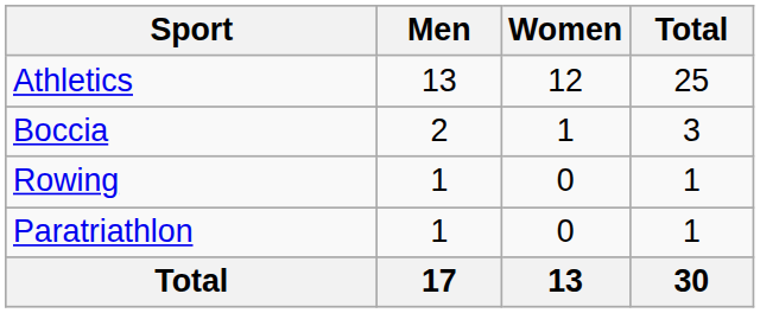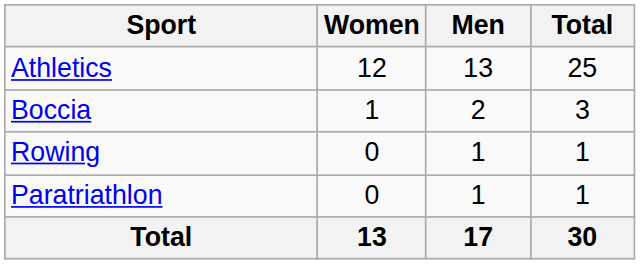columns swapped: Men <-> Women
